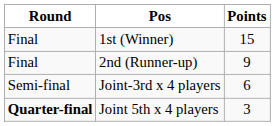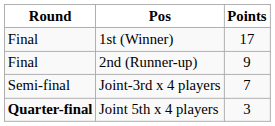1st (Winner) | Points: 15 -> 17
Joint-3rd x 4 players | Points: 6 -> 7
